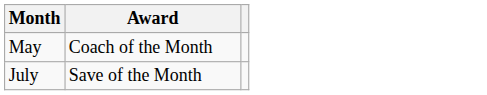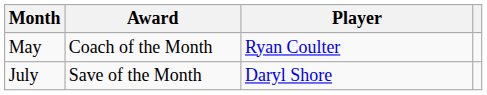+ column: Player | Ryan Coulter | Daryl Shore
